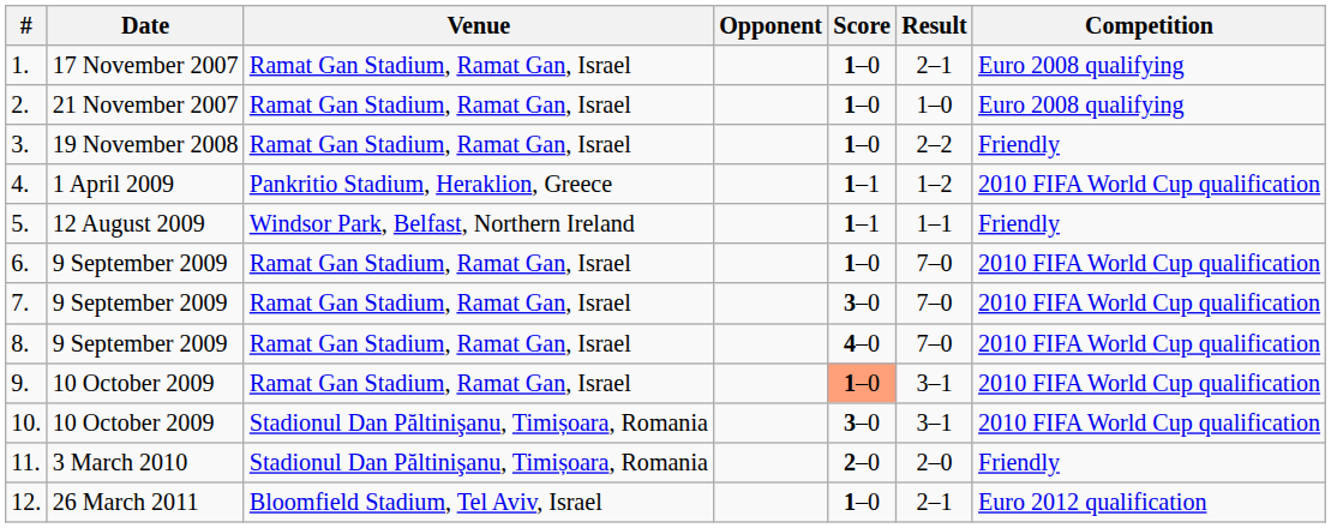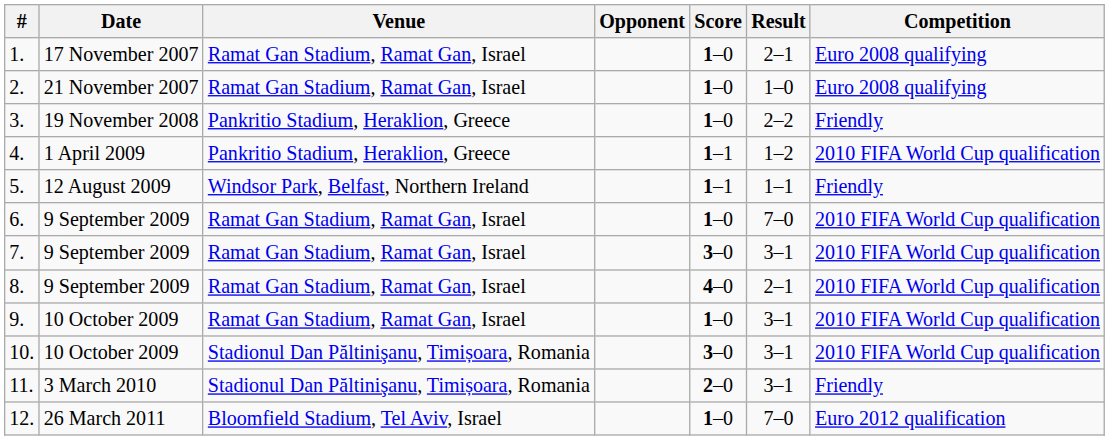3. | Venue: Ramat Gan Stadium, Ramat Gan, Israel -> Pankritio Stadium, Heraklion, Greece
7. | Result: 7–0 -> 3–1
8. | Result: 7–0 -> 2–1
9. | Score: lightsalmon background -> no background
11. | Result: 2–0 -> 3–1
12. | Result: 2–1 -> 7–0
